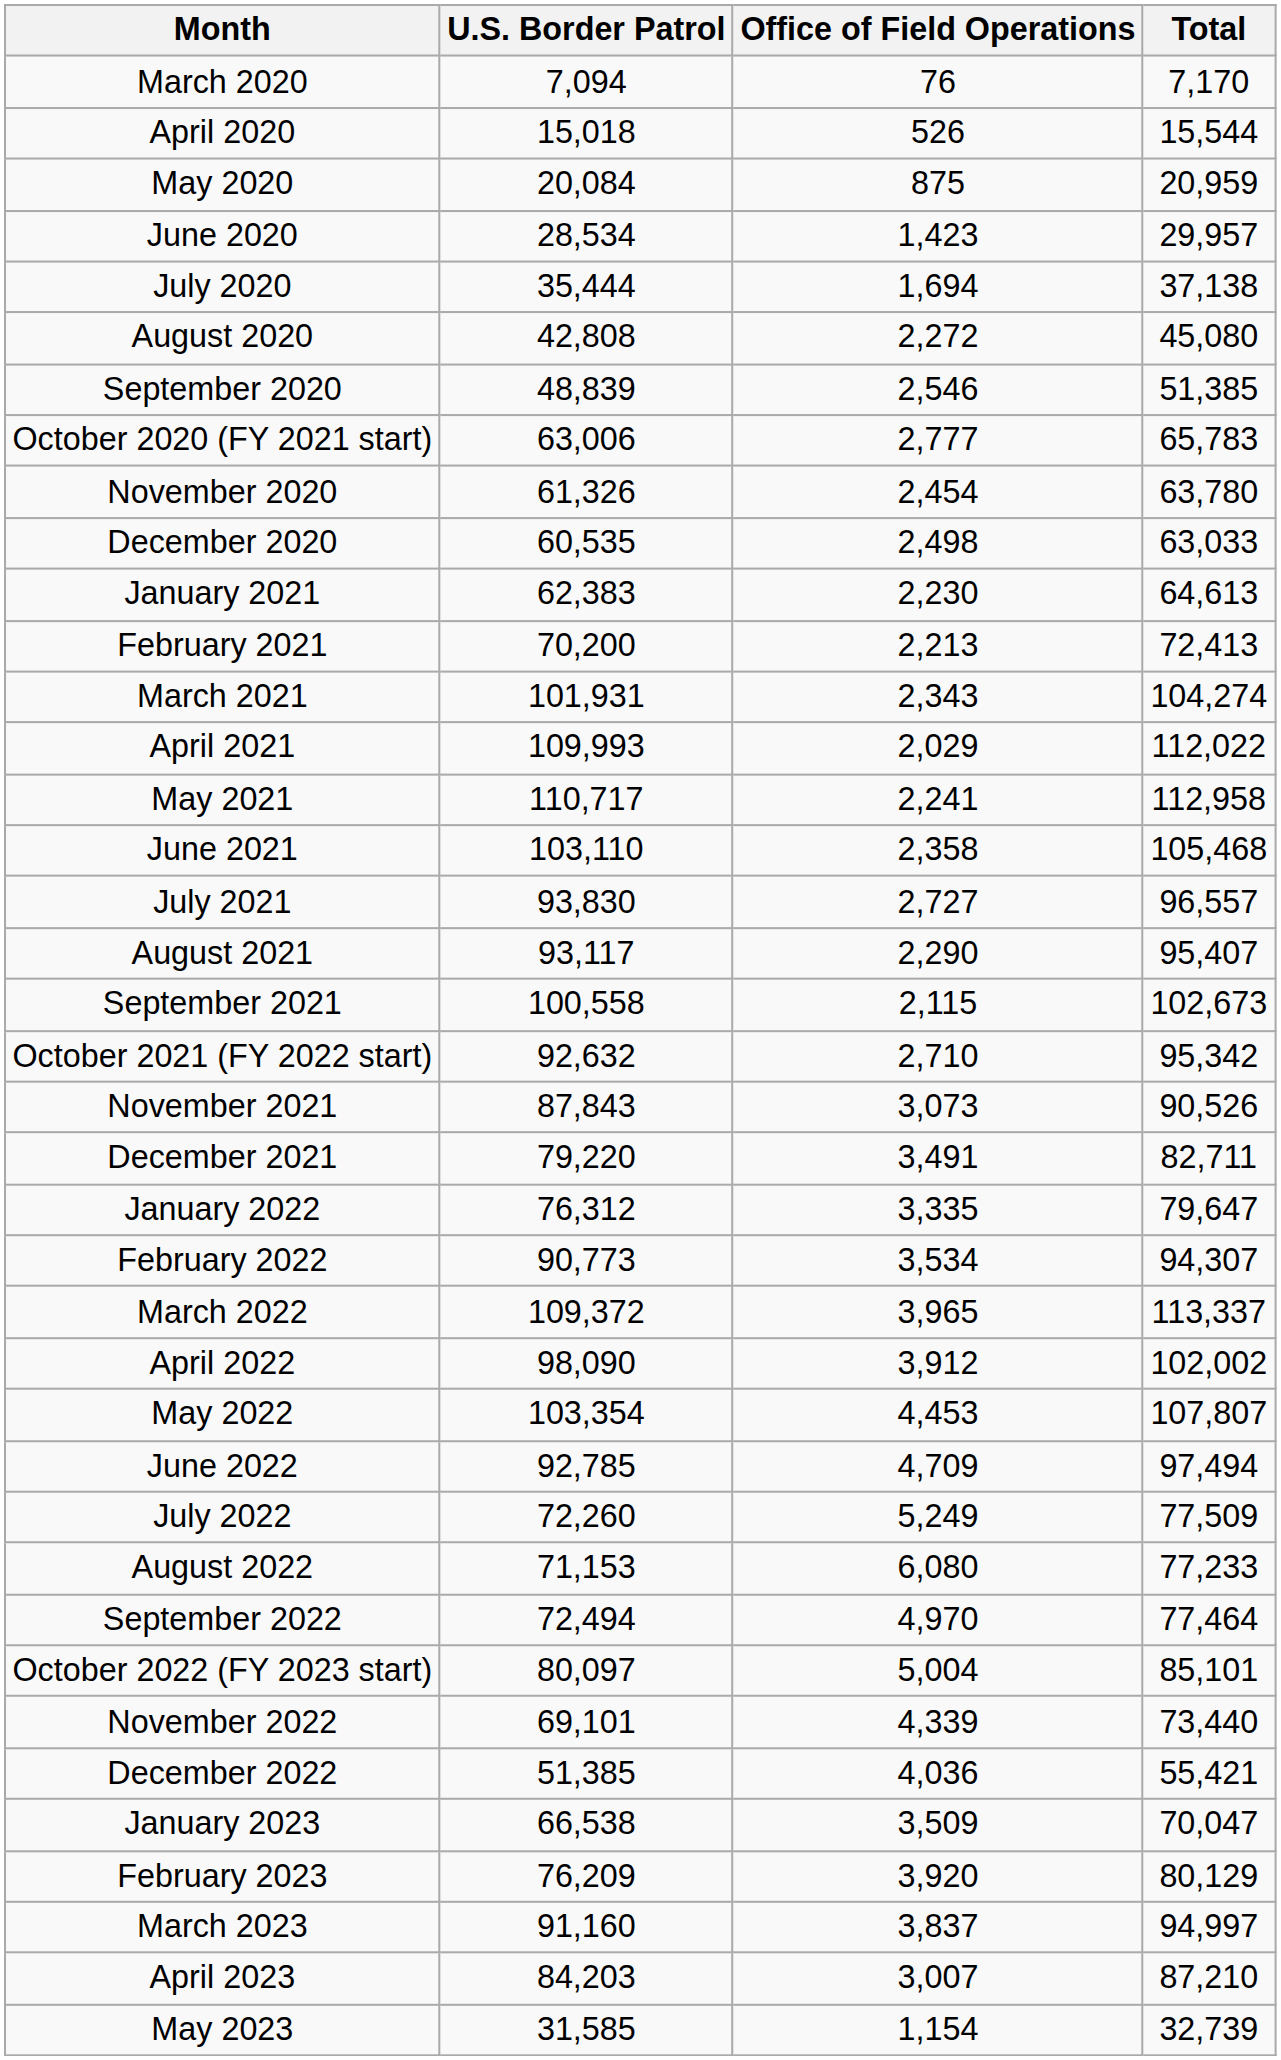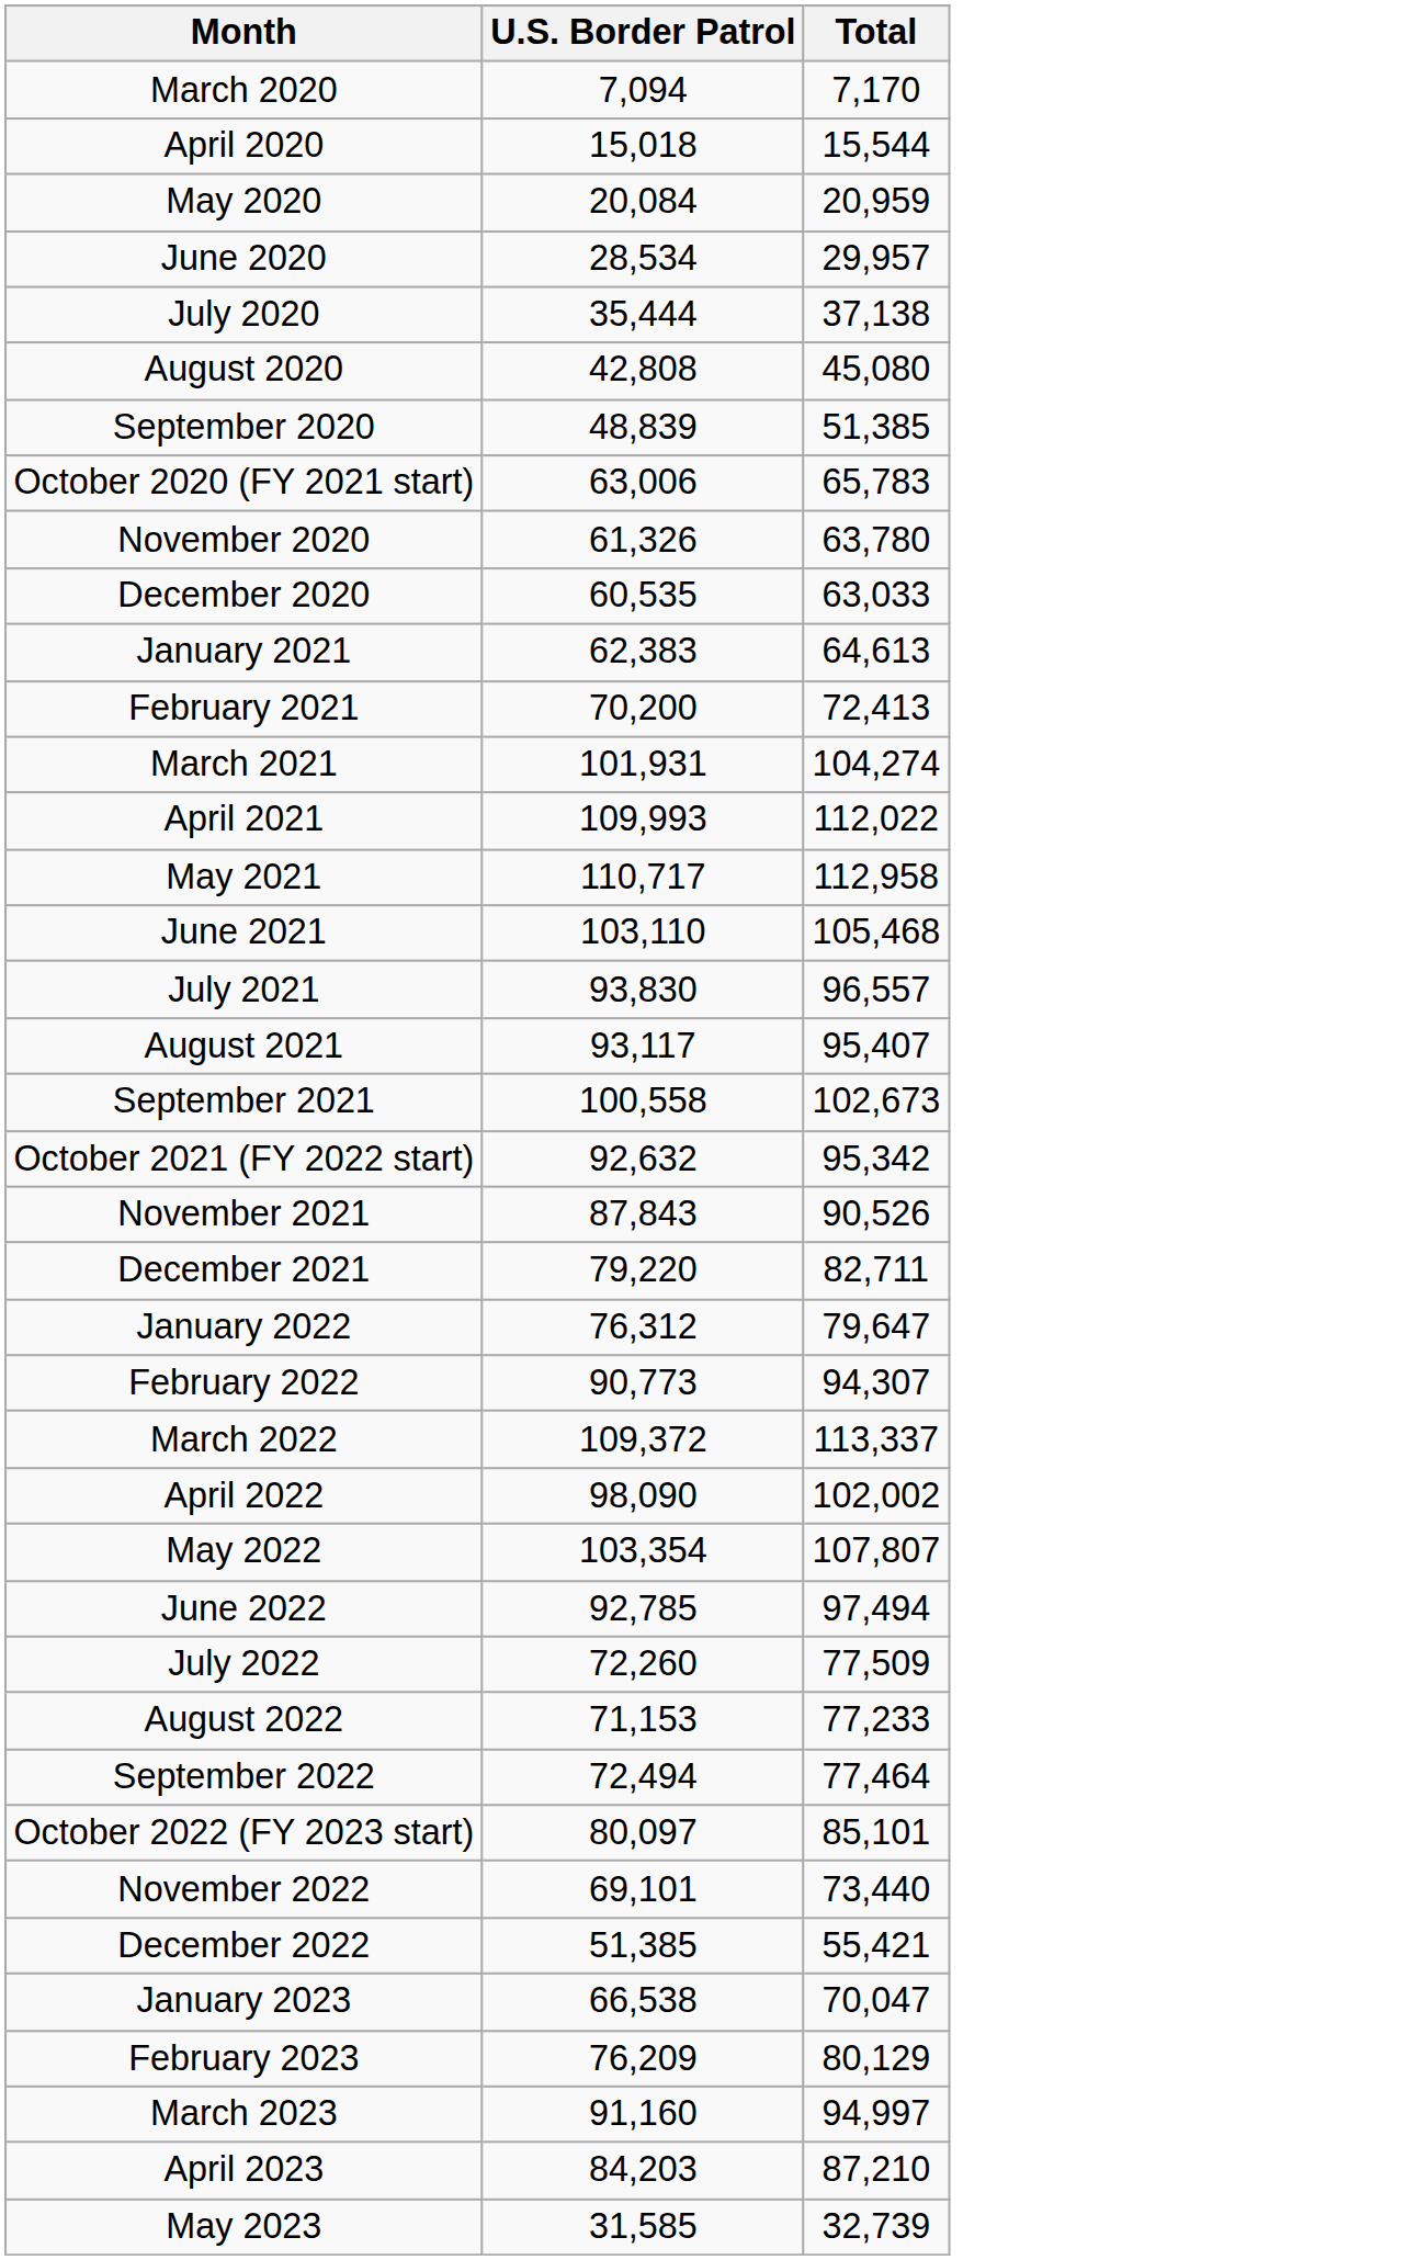- column: Office of Field Operations | 76 | 526 | 875 | 1,423 | 1,694 | 2,272 | 2,546 | 2,777 | 2,454 | 2,498 | 2,230 | 2,213 | 2,343 | 2,029 | 2,241 | 2,358 | 2,727 | 2,290 | 2,115 | 2,710 | 3,073 | 3,491 | 3,335 | 3,534 | 3,965 | 3,912 | 4,453 | 4,709 | 5,249 | 6,080 | 4,970 | 5,004 | 4,339 | 4,036 | 3,509 | 3,920 | 3,837 | 3,007 | 1,154
